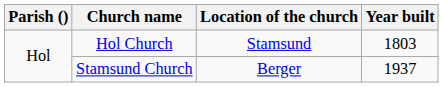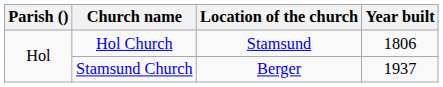Hol Church | Year built: 1803 -> 1806
